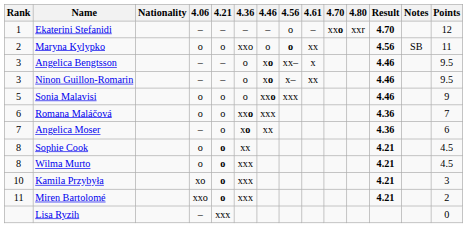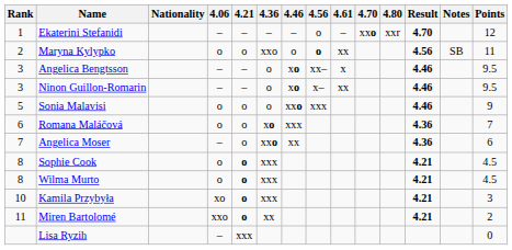Romana Maláčová | 4.36: xxo -> xo
Angelica Moser | 4.36: xo -> xxo
Sophie Cook | 4.36: xx -> xxx
Miren Bartolomé | 4.36: xxx -> xx
